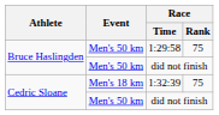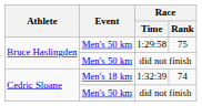1:32:39 | Race / Rank: 75 -> 74
